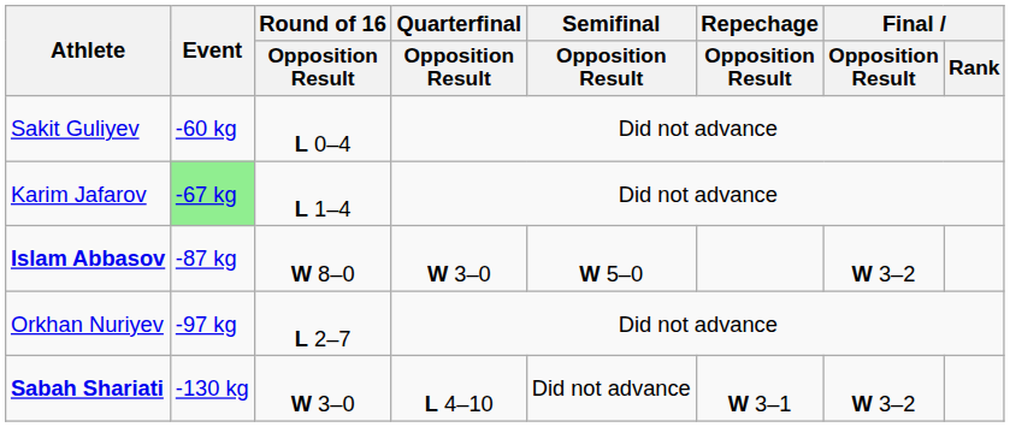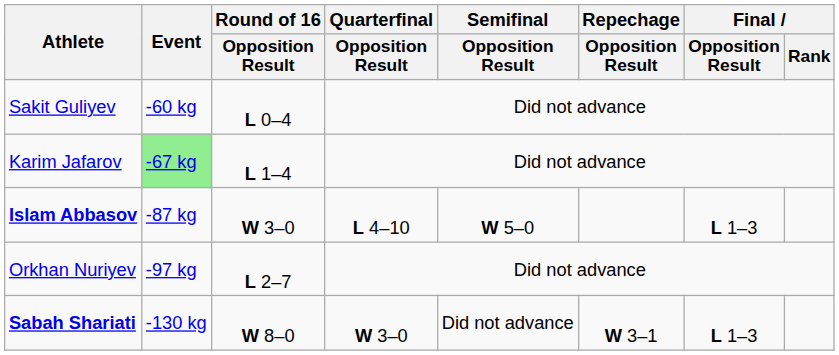Islam Abbasov | Round of 16 / Opposition Result: W 8–0 -> W 3–0
Islam Abbasov | Quarterfinal / Opposition Result: W 3–0 -> L 4–10
Islam Abbasov | Final / Opposition Result: W 3–2 -> L 1–3
Sabah Shariati | Round of 16 / Opposition Result: W 3–0 -> W 8–0
Sabah Shariati | Quarterfinal / Opposition Result: L 4–10 -> W 3–0
Sabah Shariati | Final / Opposition Result: W 3–2 -> L 1–3
